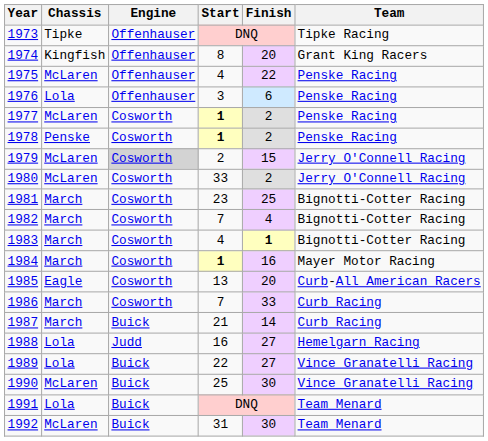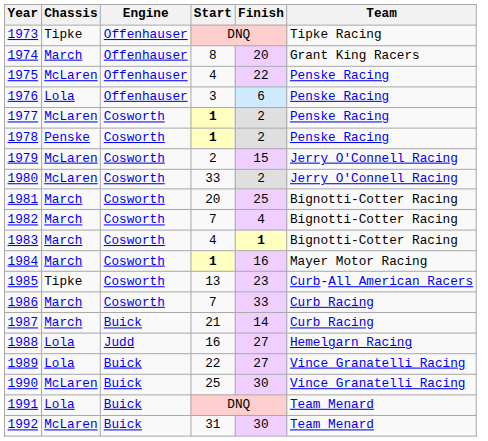1974 | Chassis: Kingfish -> March
1979 | Engine: lightgrey background -> no background
1981 | Start: 23 -> 20
1985 | Chassis: Eagle -> Tipke
1985 | Finish: 20 -> 23
